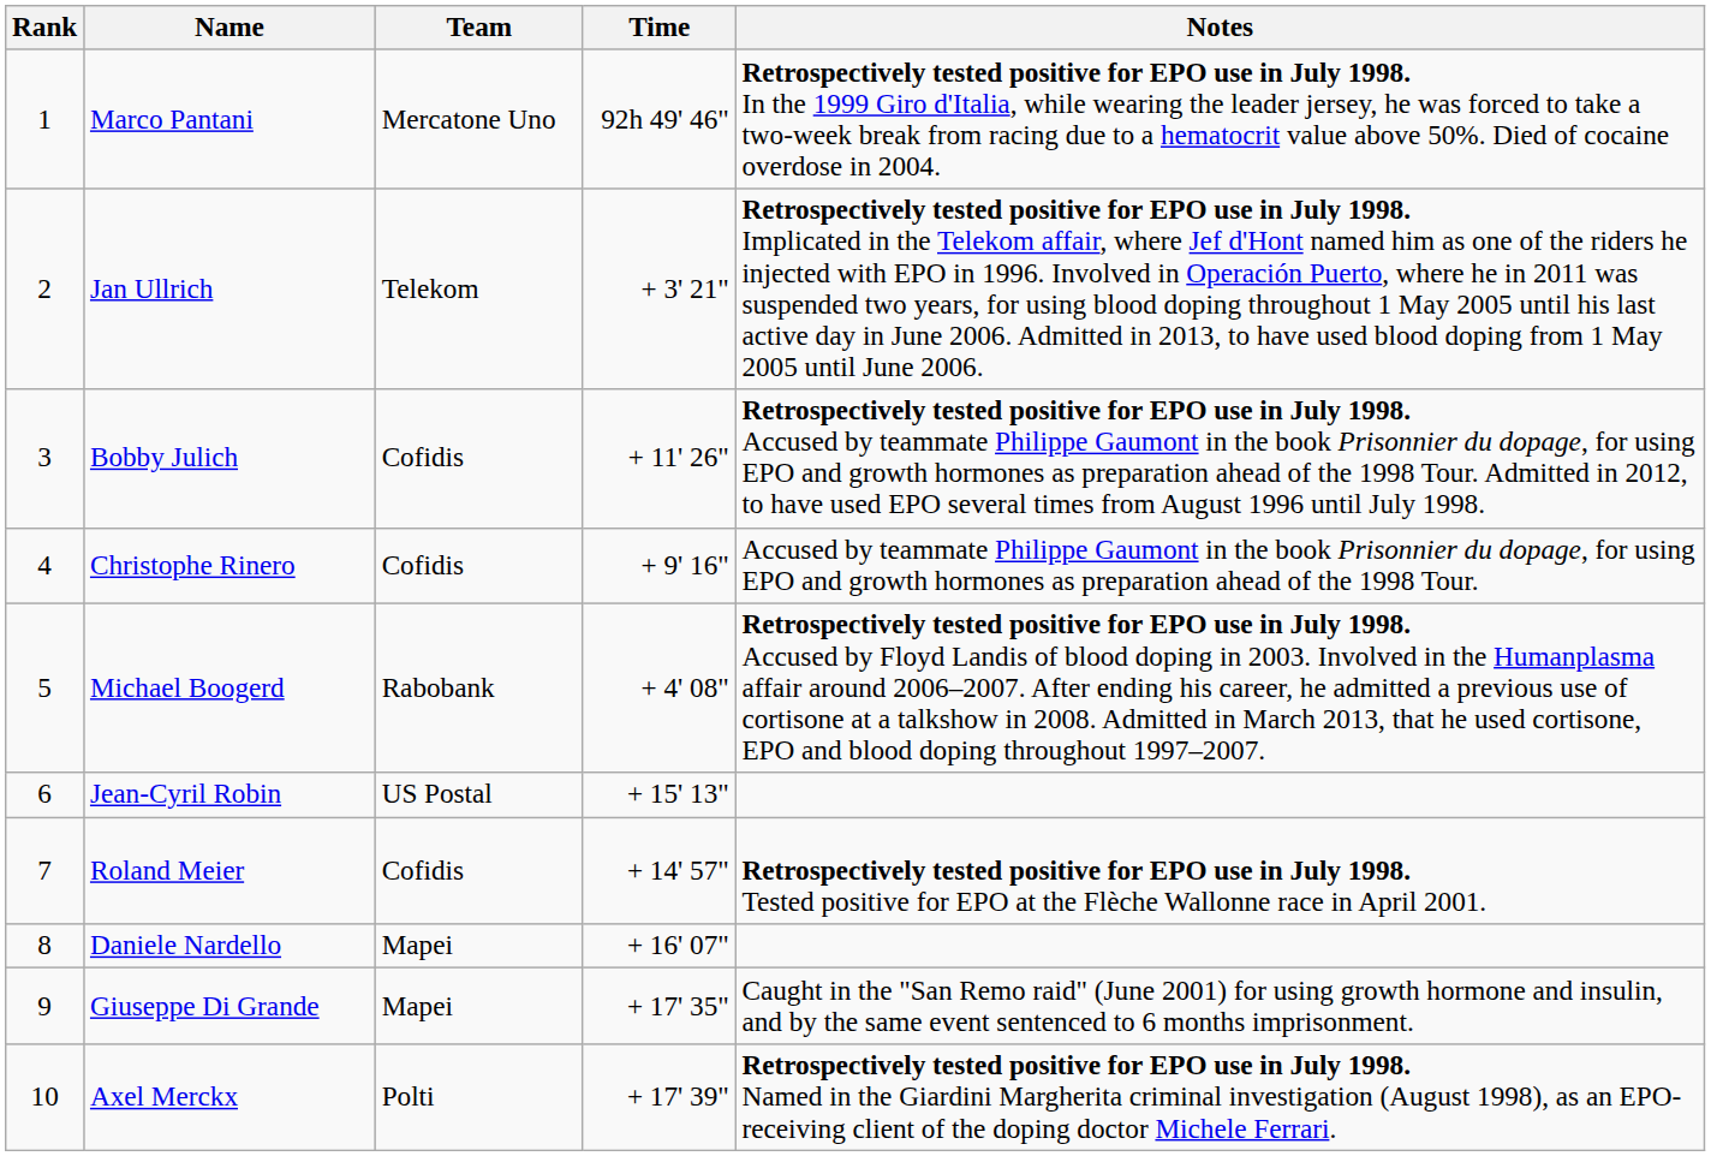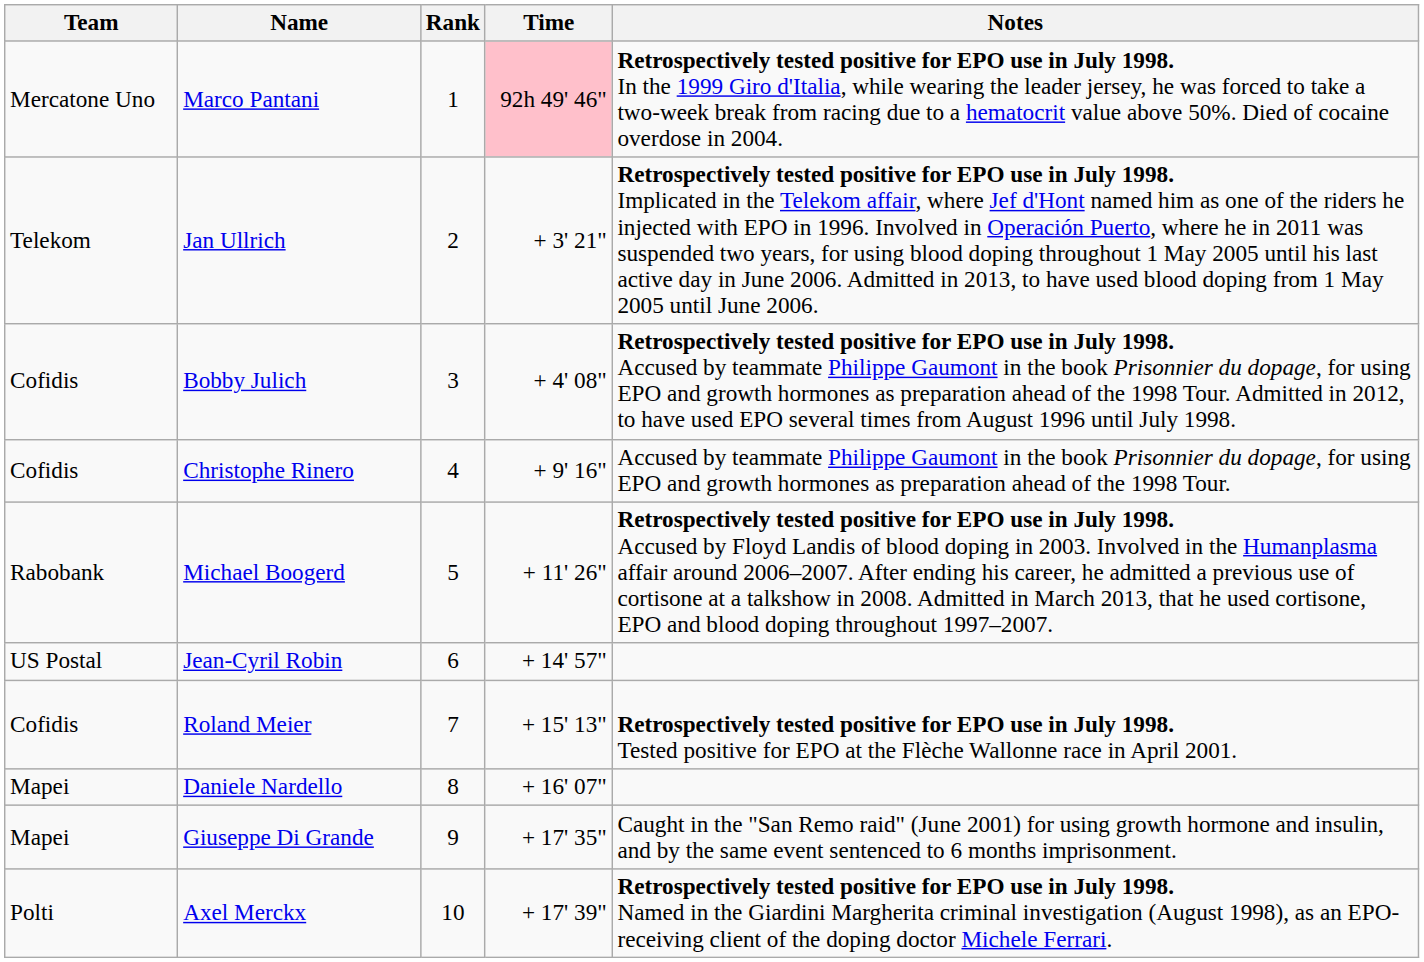columns swapped: Rank <-> Team
Marco Pantani | Time: no background -> pink background
Bobby Julich | Time: + 11' 26" -> + 4' 08"
Michael Boogerd | Time: + 4' 08" -> + 11' 26"
Jean-Cyril Robin | Time: + 15' 13" -> + 14' 57"
Roland Meier | Time: + 14' 57" -> + 15' 13"
